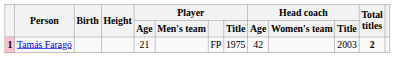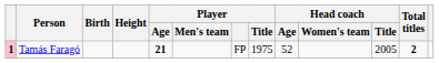Tamás Faragó | Player / Age: normal -> bold
Tamás Faragó | Head coach / Age: 42 -> 52
Tamás Faragó | Head coach / Title: 2003 -> 2005
